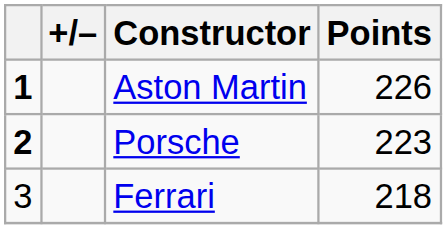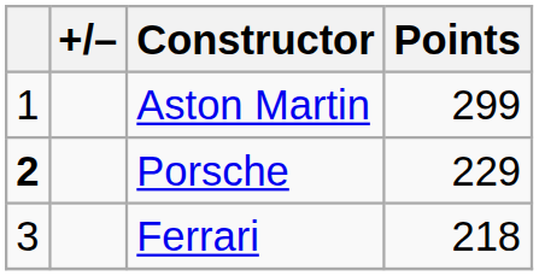Aston Martin | column 1: bold -> normal
Aston Martin | Points: 226 -> 299
Porsche | Points: 223 -> 229
